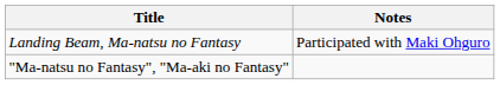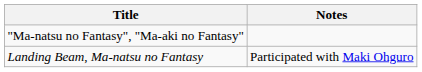rows swapped: "Ma-natsu no Fantasy", "Ma-aki no Fantasy" <-> Landing Beam, Ma-natsu no Fantasy
